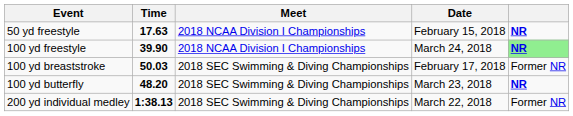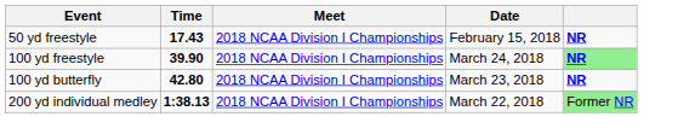50 yd freestyle | Time: 17.63 -> 17.43
- row: 100 yd breaststroke | 50.03 | 2018 SEC Swimming & Diving Championships | February 17, 2018 | Former NR
100 yd butterfly | Time: 48.20 -> 42.80
100 yd butterfly | Meet: 2018 SEC Swimming & Diving Championships -> 2018 NCAA Division I Championships
200 yd individual medley | Meet: 2018 SEC Swimming & Diving Championships -> 2018 NCAA Division I Championships
200 yd individual medley | column 5: no background -> lightgreen background
